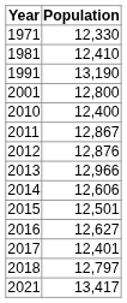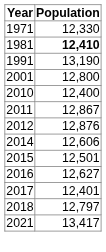1981 | Population: normal -> bold
- row: 2013 | 12,966
